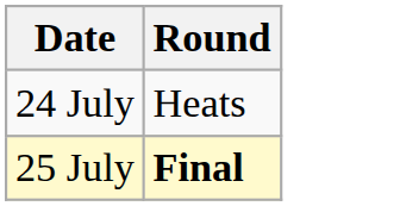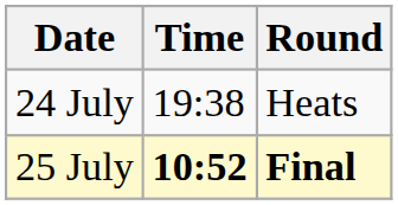+ column: Time | 19:38 | 10:52
